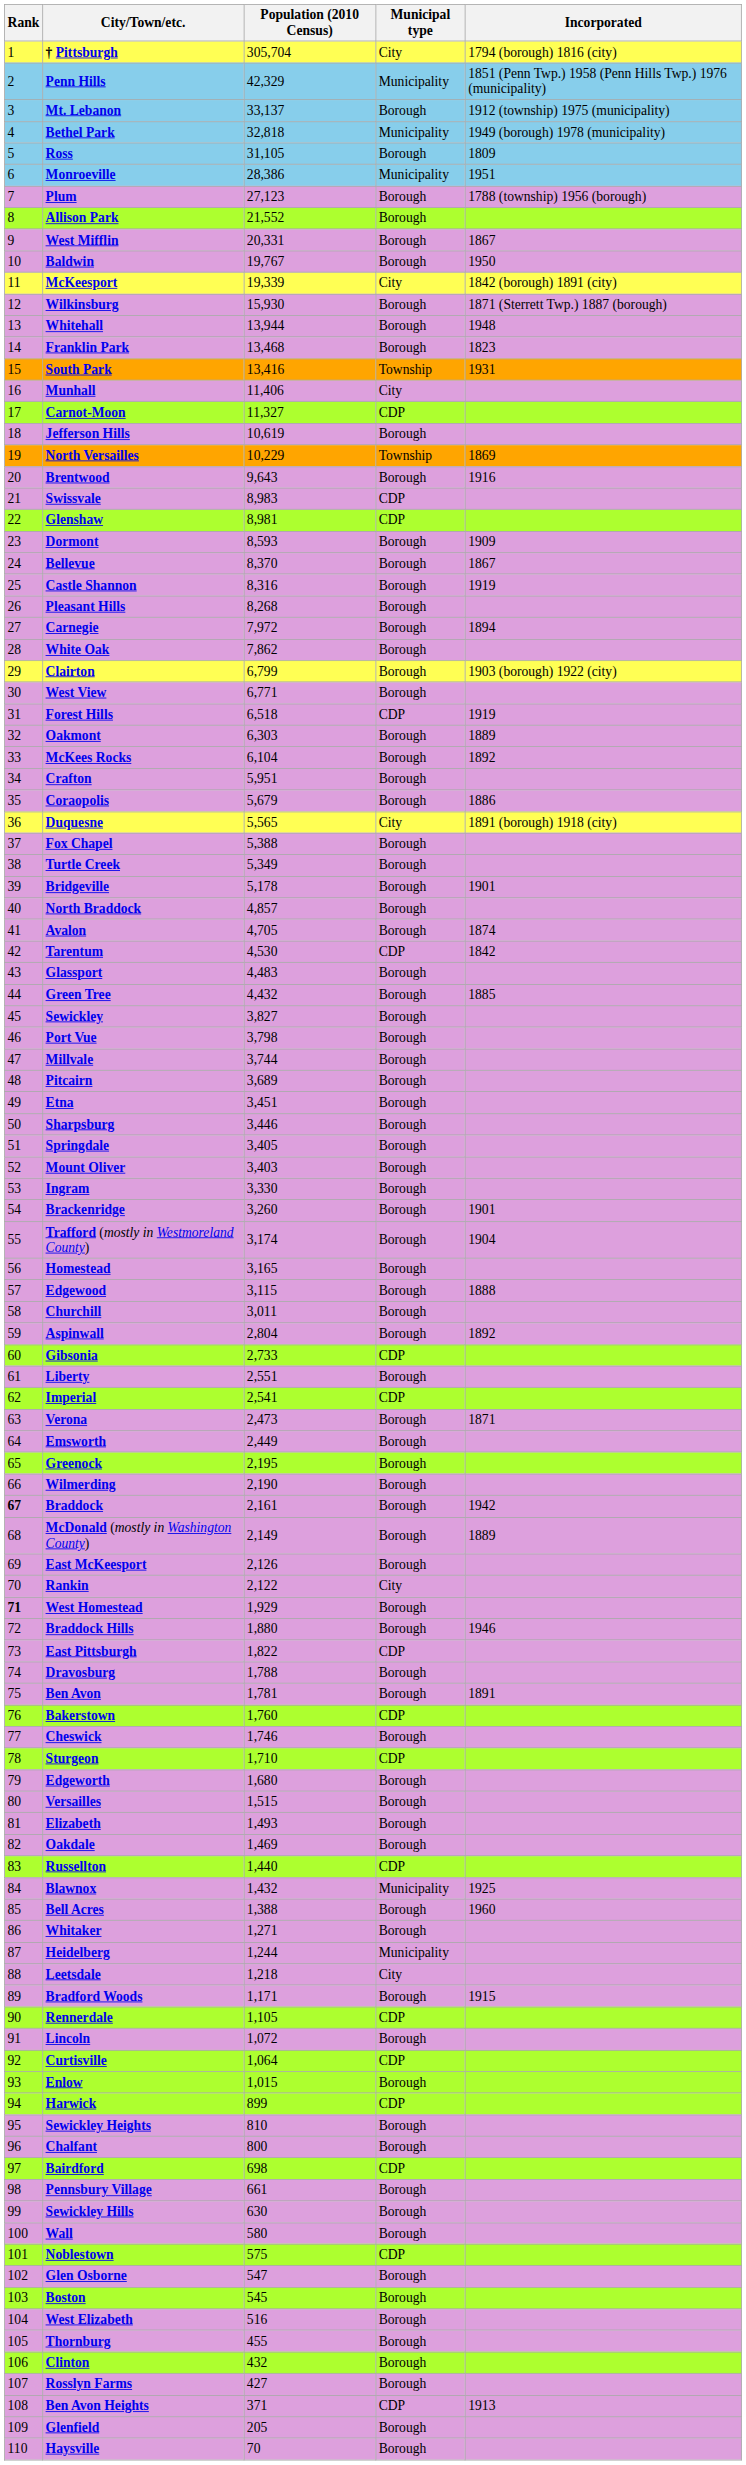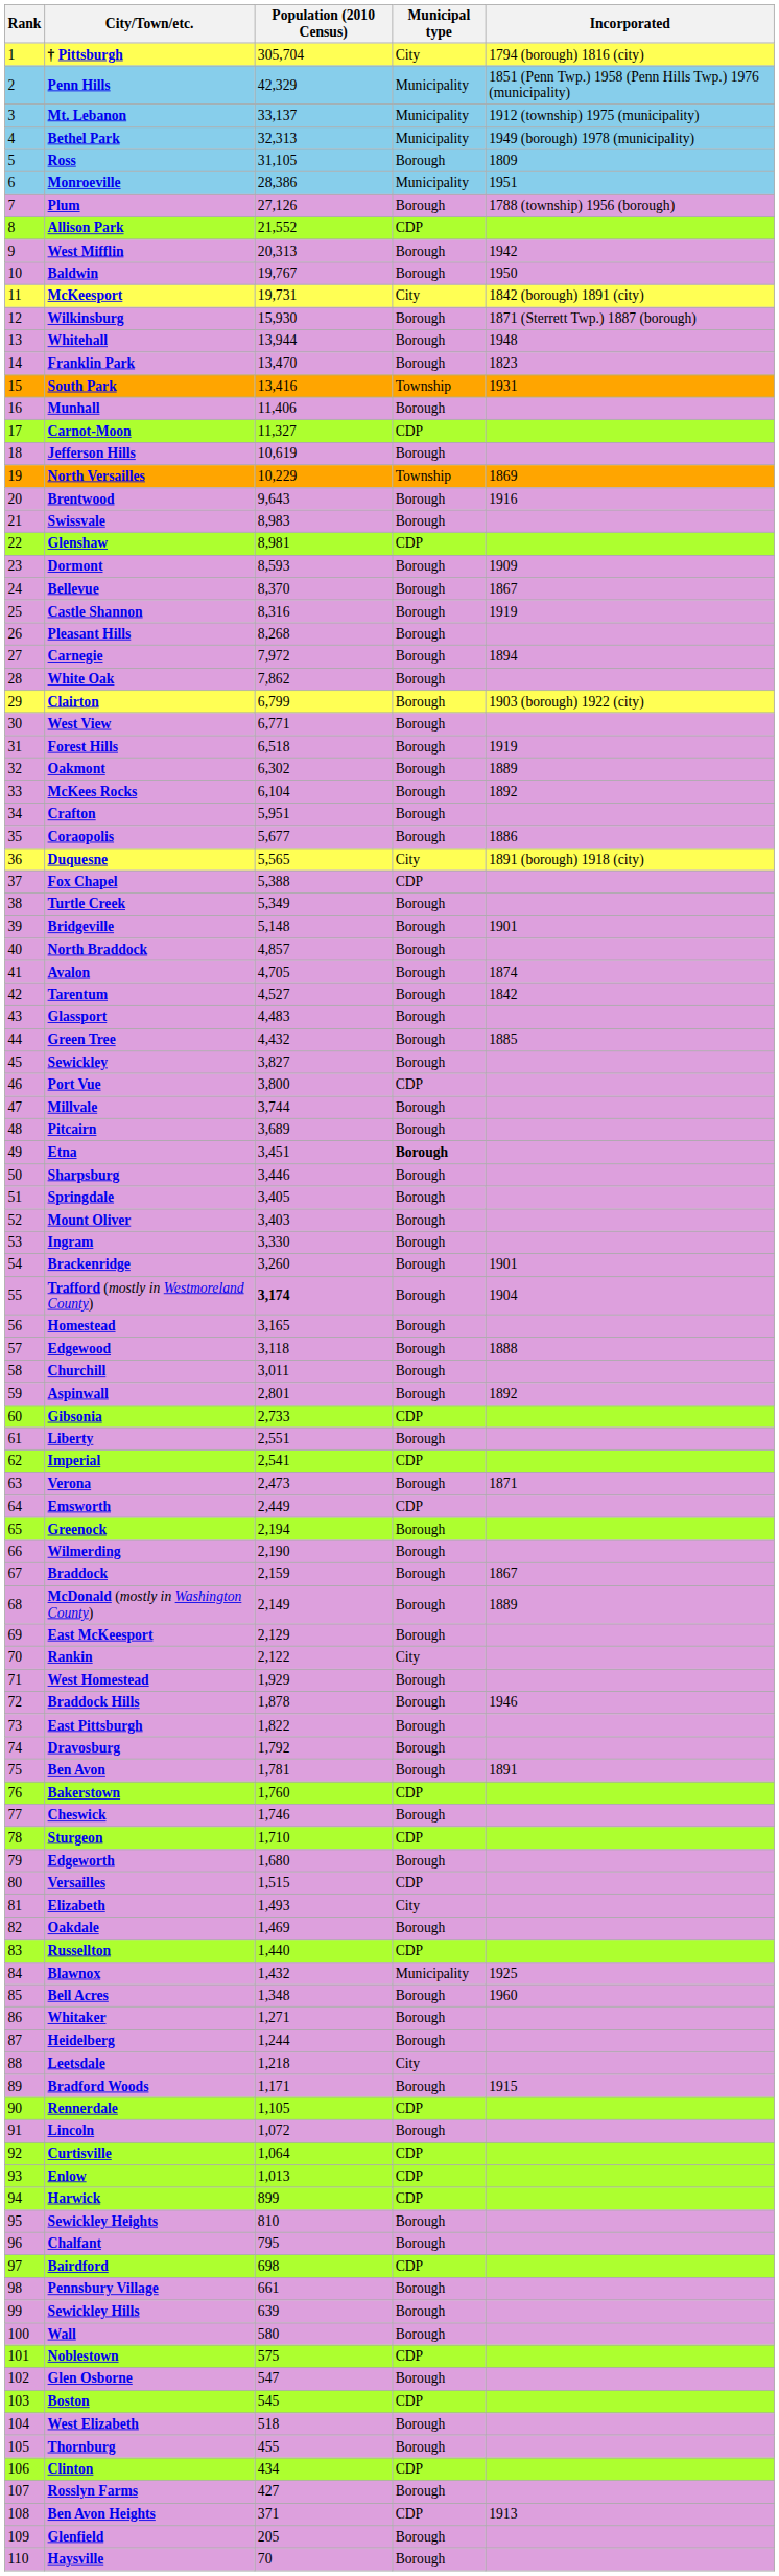Mt. Lebanon | Municipal type: Borough -> Municipality
Bethel Park | Population (2010 Census): 32,818 -> 32,313
Plum | Population (2010 Census): 27,123 -> 27,126
Allison Park | Municipal type: Borough -> CDP
West Mifflin | Population (2010 Census): 20,331 -> 20,313
West Mifflin | Incorporated: 1867 -> 1942
McKeesport | Population (2010 Census): 19,339 -> 19,731
Franklin Park | Population (2010 Census): 13,468 -> 13,470
Munhall | Municipal type: City -> Borough
Swissvale | Municipal type: CDP -> Borough
Forest Hills | Municipal type: CDP -> Borough
Oakmont | Population (2010 Census): 6,303 -> 6,302
Coraopolis | Population (2010 Census): 5,679 -> 5,677
Fox Chapel | Municipal type: Borough -> CDP
Bridgeville | Population (2010 Census): 5,178 -> 5,148
Tarentum | Population (2010 Census): 4,530 -> 4,527
Tarentum | Municipal type: CDP -> Borough
Port Vue | Population (2010 Census): 3,798 -> 3,800
Port Vue | Municipal type: Borough -> CDP
Etna | Municipal type: normal -> bold
Trafford (mostly in Westmoreland County) | Population (2010 Census): normal -> bold
Edgewood | Population (2010 Census): 3,115 -> 3,118
Aspinwall | Population (2010 Census): 2,804 -> 2,801
Emsworth | Municipal type: Borough -> CDP
Greenock | Population (2010 Census): 2,195 -> 2,194
Braddock | Rank: bold -> normal
Braddock | Population (2010 Census): 2,161 -> 2,159
Braddock | Incorporated: 1942 -> 1867
East McKeesport | Population (2010 Census): 2,126 -> 2,129
West Homestead | Rank: bold -> normal
Braddock Hills | Population (2010 Census): 1,880 -> 1,878
East Pittsburgh | Municipal type: CDP -> Borough
Dravosburg | Population (2010 Census): 1,788 -> 1,792
Versailles | Municipal type: Borough -> CDP
Elizabeth | Municipal type: Borough -> City
Bell Acres | Population (2010 Census): 1,388 -> 1,348
Heidelberg | Municipal type: Municipality -> Borough
Enlow | Population (2010 Census): 1,015 -> 1,013
Enlow | Municipal type: Borough -> CDP
Chalfant | Population (2010 Census): 800 -> 795
Sewickley Hills | Population (2010 Census): 630 -> 639
Boston | Municipal type: Borough -> CDP
West Elizabeth | Population (2010 Census): 516 -> 518
Clinton | Population (2010 Census): 432 -> 434
Clinton | Municipal type: Borough -> CDP
